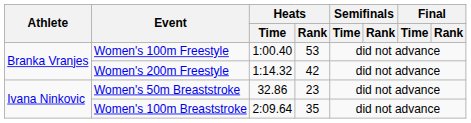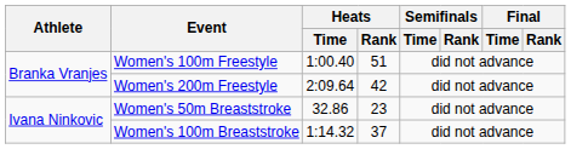Women's 100m Freestyle | Heats / Rank: 53 -> 51
Women's 200m Freestyle | Heats / Time: 1:14.32 -> 2:09.64
Women's 100m Breaststroke | Heats / Time: 2:09.64 -> 1:14.32
Women's 100m Breaststroke | Heats / Rank: 35 -> 37
